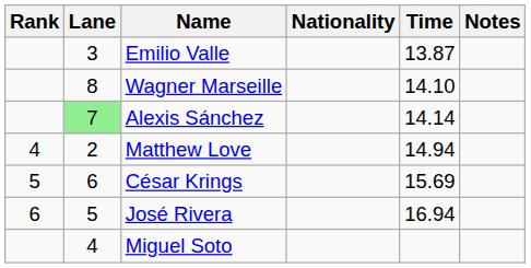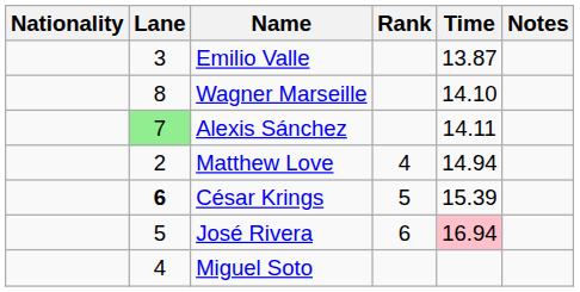columns swapped: Rank <-> Nationality
Alexis Sánchez | Time: 14.14 -> 14.11
César Krings | Lane: normal -> bold
César Krings | Time: 15.69 -> 15.39
José Rivera | Time: no background -> pink background
